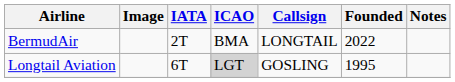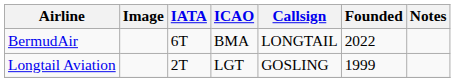BermudAir | IATA: 2T -> 6T
Longtail Aviation | IATA: 6T -> 2T
Longtail Aviation | ICAO: lightgrey background -> no background
Longtail Aviation | Founded: 1995 -> 1999
